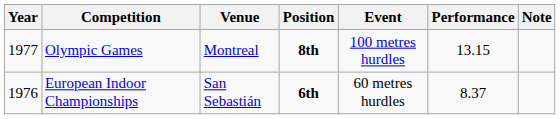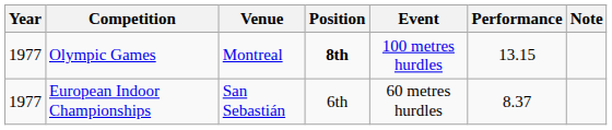European Indoor Championships | Year: 1976 -> 1977
European Indoor Championships | Position: bold -> normal
